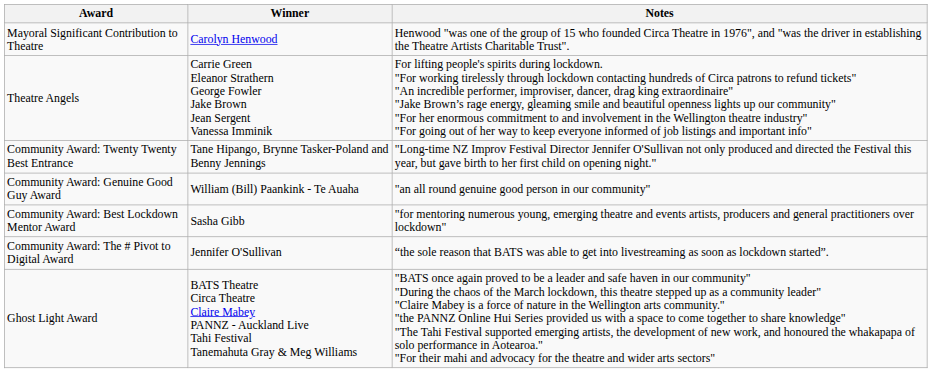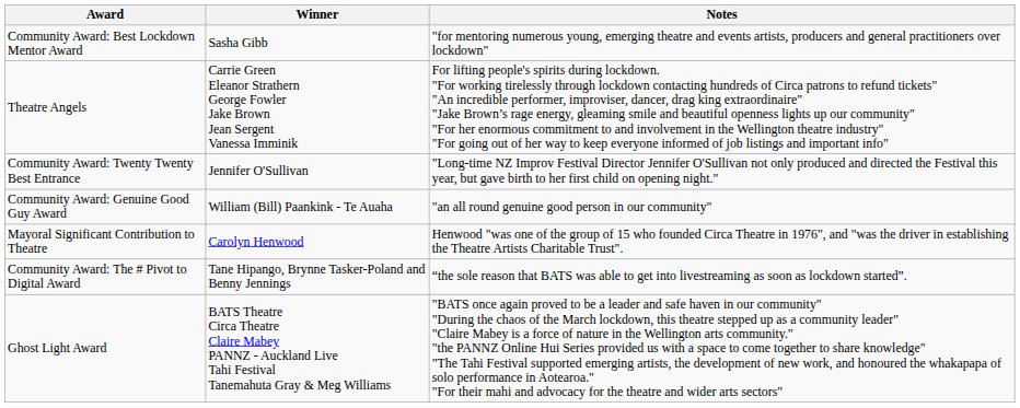rows swapped: Mayoral Significant Contribution to Theatre <-> Community Award: Best Lockdown Mentor Award
Community Award: Twenty Twenty Best Entrance | Winner: Tane Hipango, Brynne Tasker-Poland and Benny Jennings -> Jennifer O'Sullivan
Community Award: The # Pivot to Digital Award | Winner: Jennifer O'Sullivan -> Tane Hipango, Brynne Tasker-Poland and Benny Jennings
